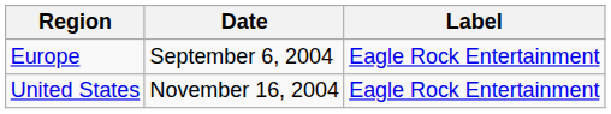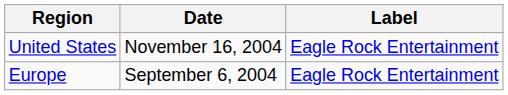rows swapped: Europe <-> United States
